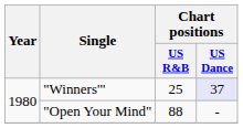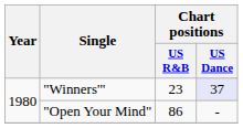"Winners'" | Chart positions / US R&B: 25 -> 23
"Open Your Mind" | Chart positions / US R&B: 88 -> 86
